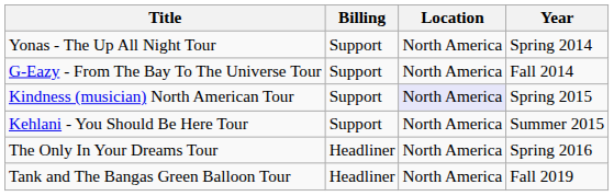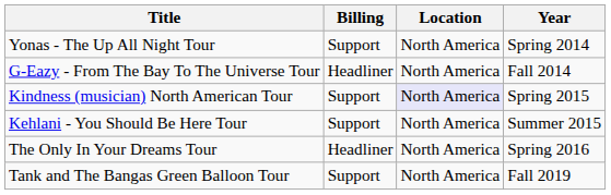G-Eazy - From The Bay To The Universe Tour | Billing: Support -> Headliner
Tank and The Bangas Green Balloon Tour | Billing: Headliner -> Support
